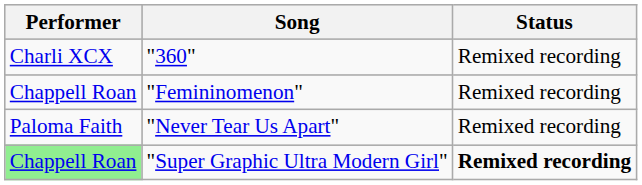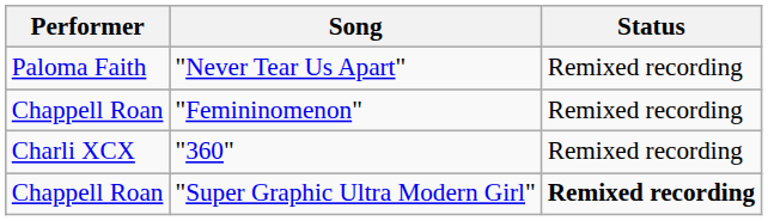rows swapped: "Never Tear Us Apart" <-> "360"
"Super Graphic Ultra Modern Girl" | Performer: lightgreen background -> no background
